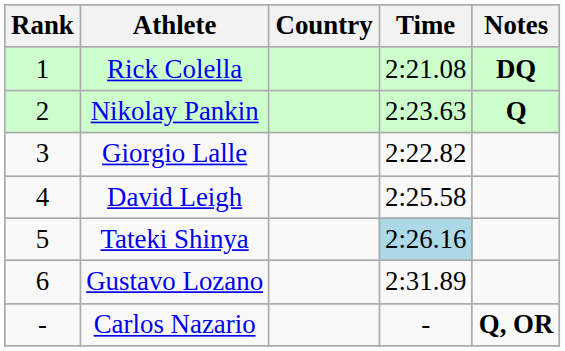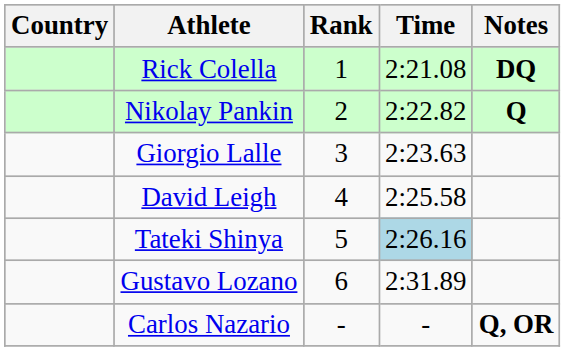columns swapped: Rank <-> Country
Nikolay Pankin | Time: 2:23.63 -> 2:22.82
Giorgio Lalle | Time: 2:22.82 -> 2:23.63
